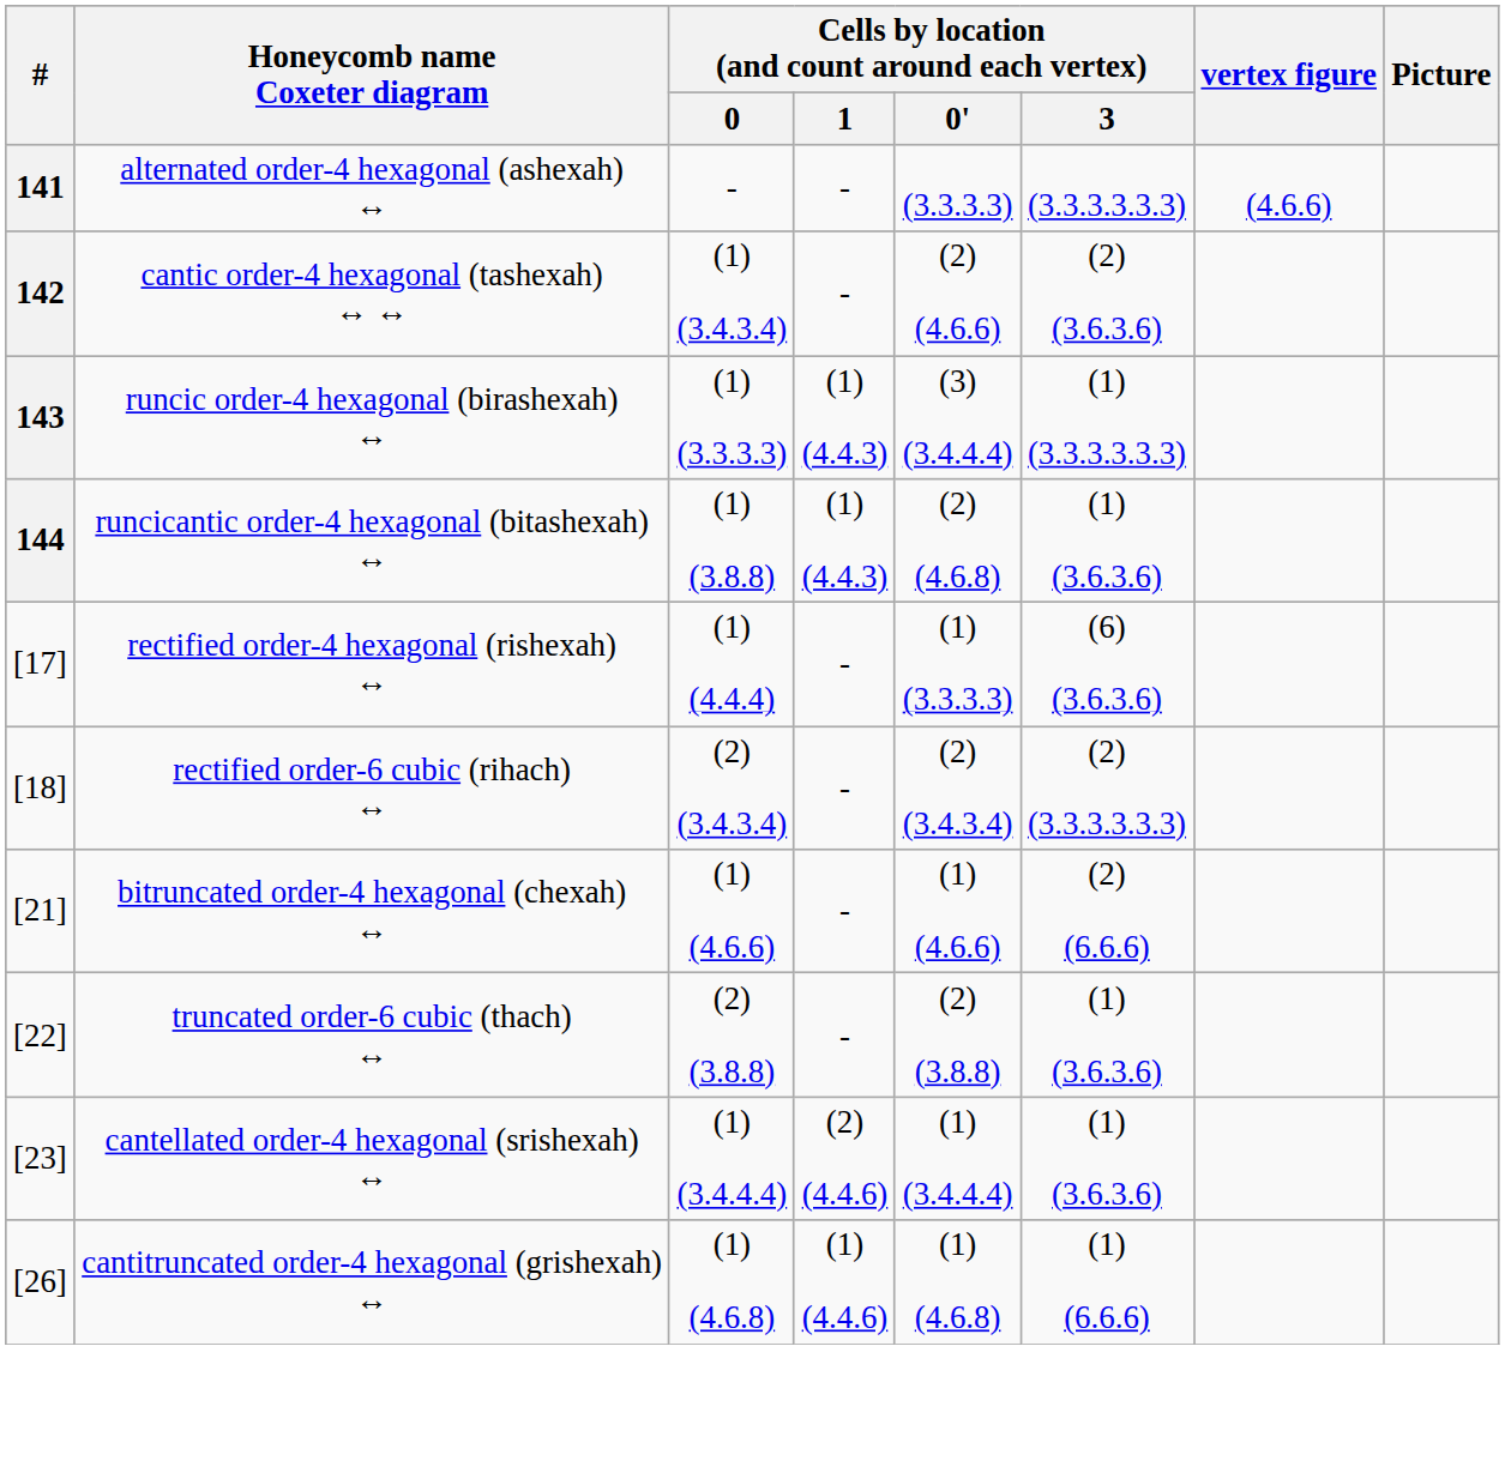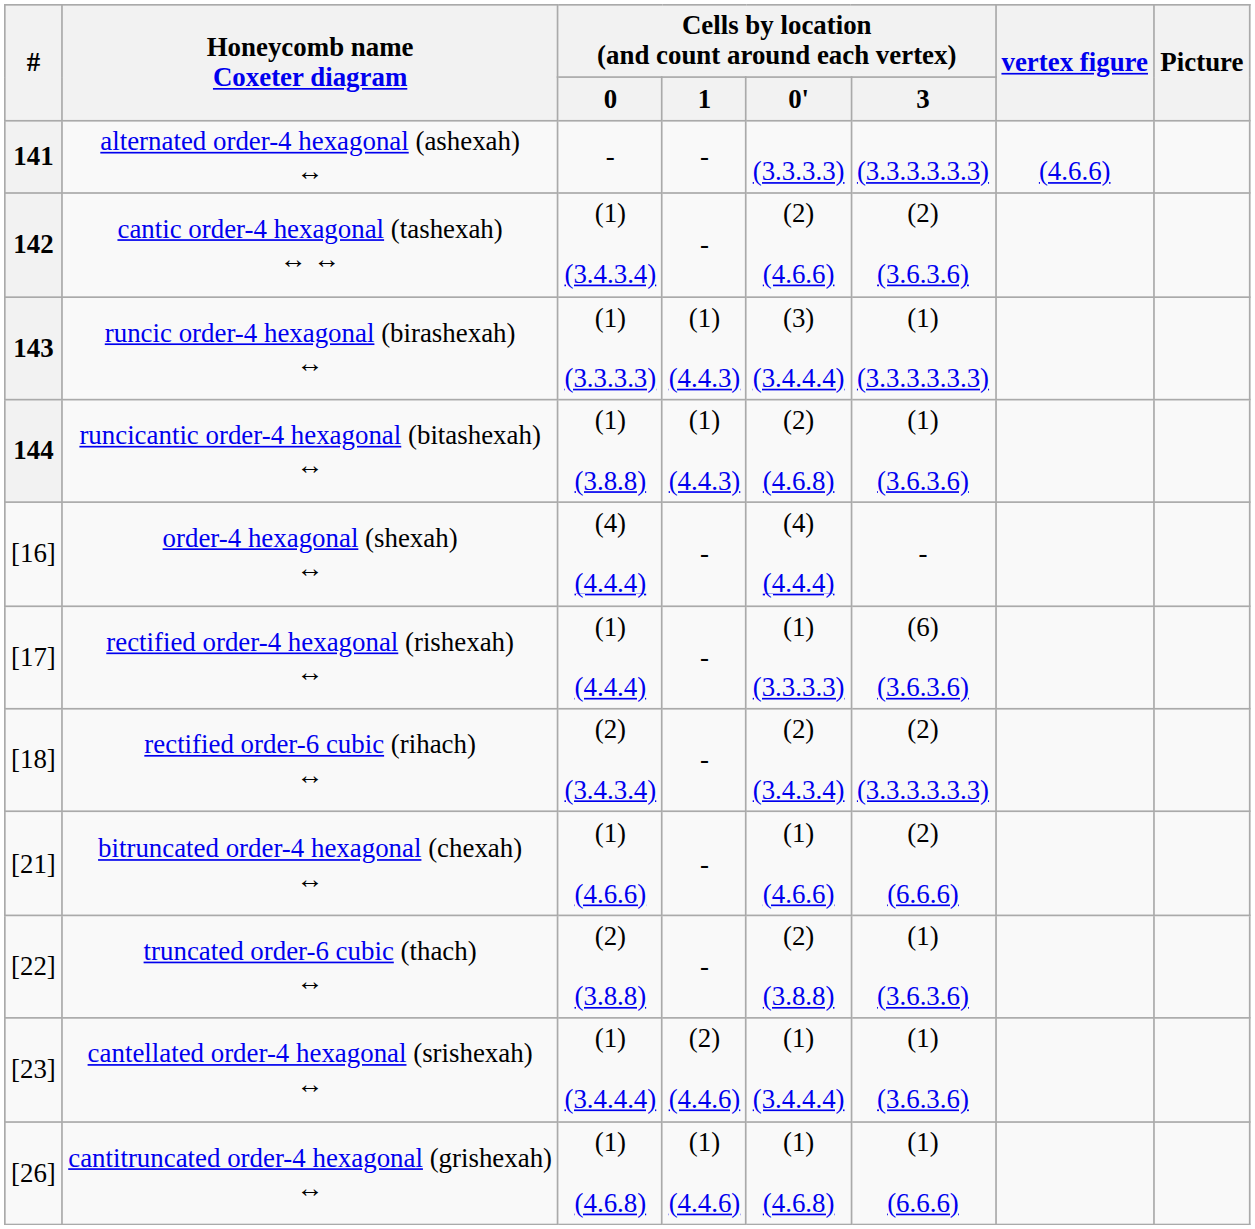+ row: [16] | order-4 hexagonal (shexah) ↔ | (4) (4.4.4) | - | (4) (4.4.4) | -
